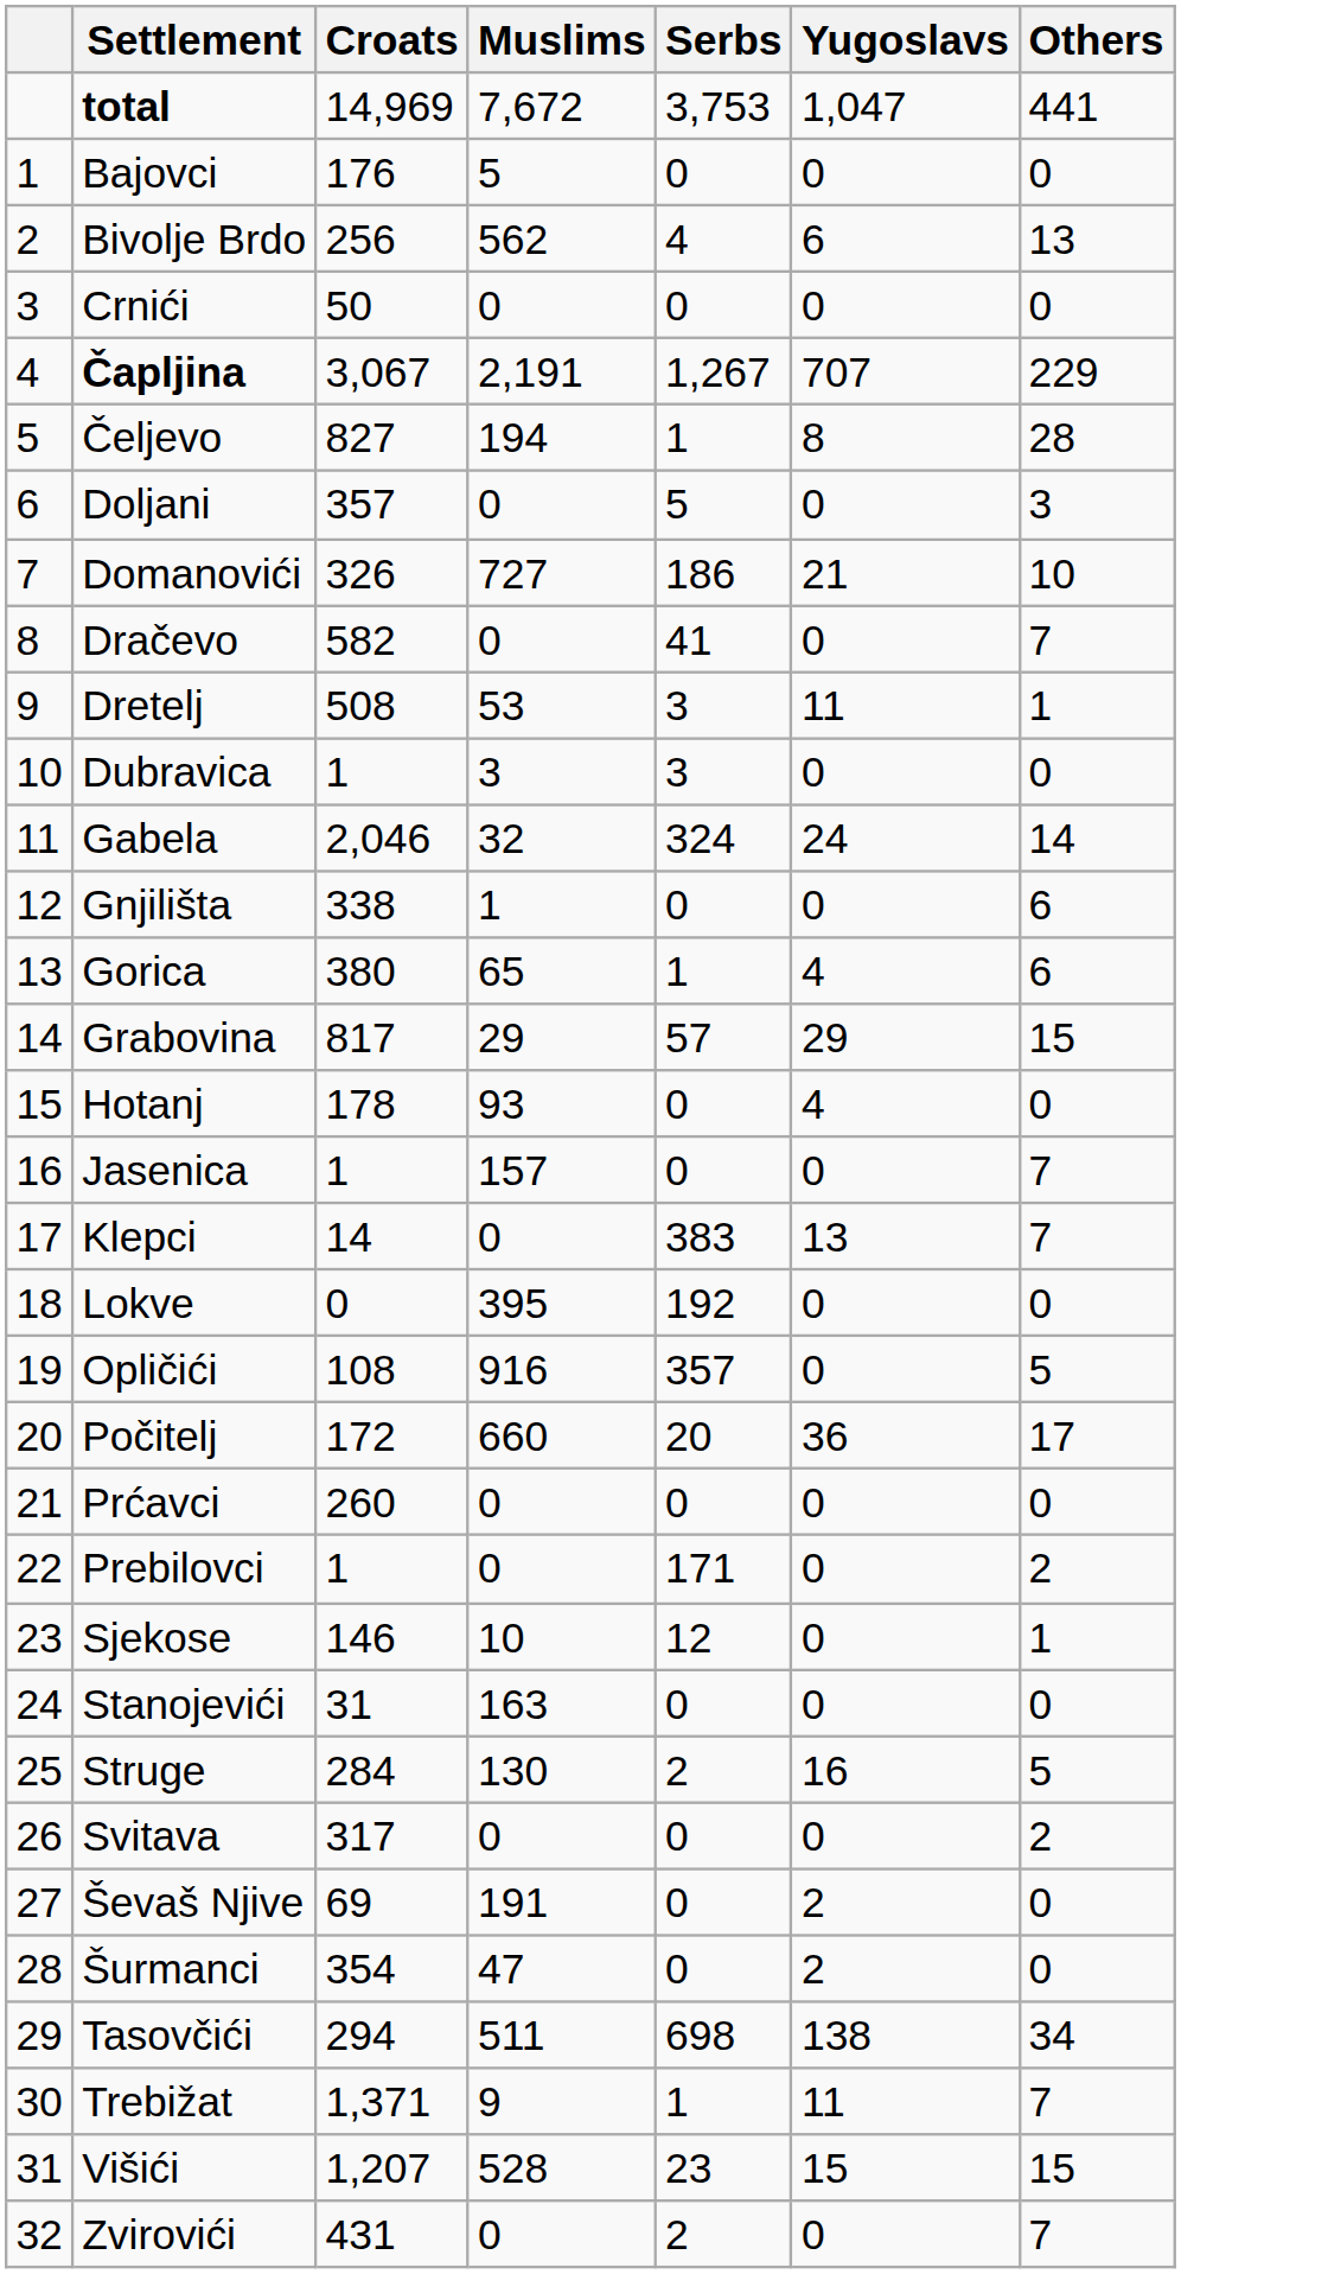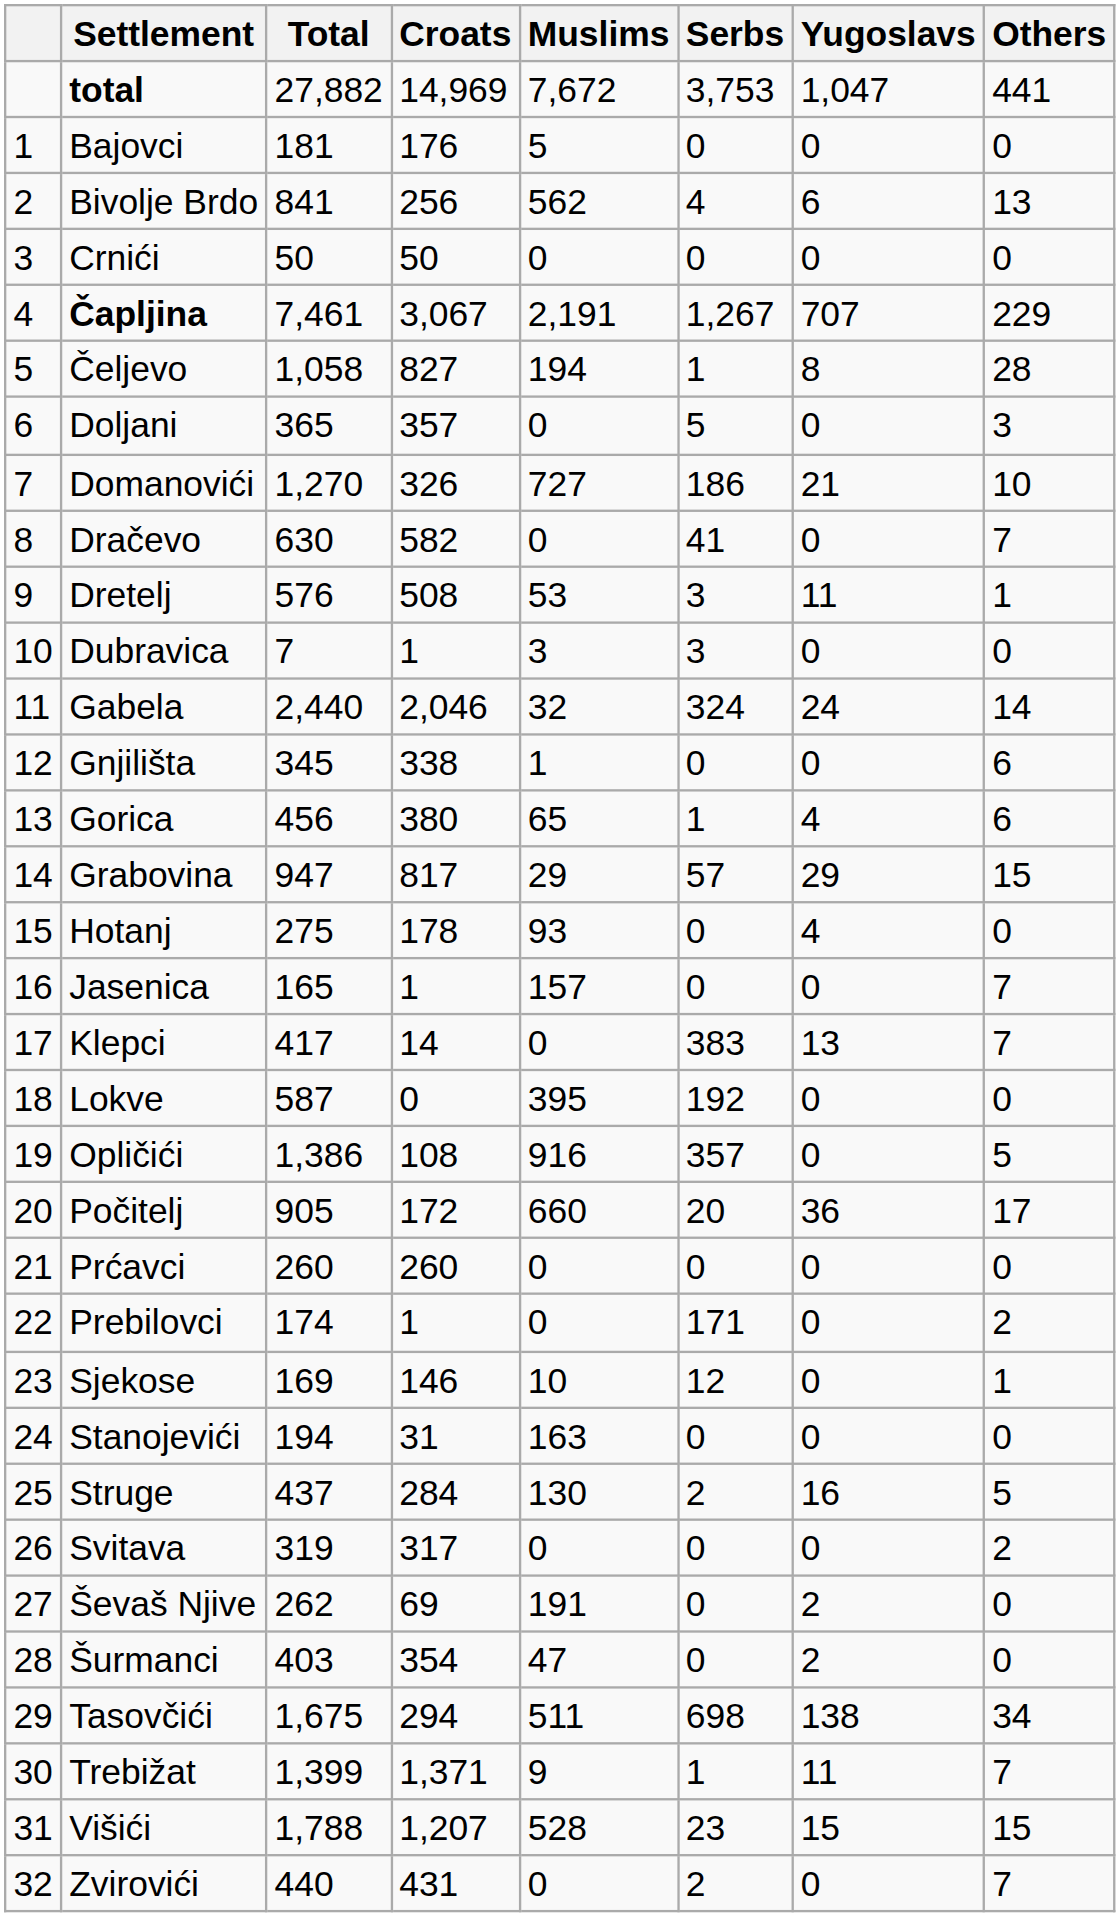+ column: Total | 27,882 | 181 | 841 | 50 | 7,461 | 1,058 | 365 | 1,270 | 630 | 576 | 7 | 2,440 | 345 | 456 | 947 | 275 | 165 | 417 | 587 | 1,386 | 905 | 260 | 174 | 169 | 194 | 437 | 319 | 262 | 403 | 1,675 | 1,399 | 1,788 | 440
